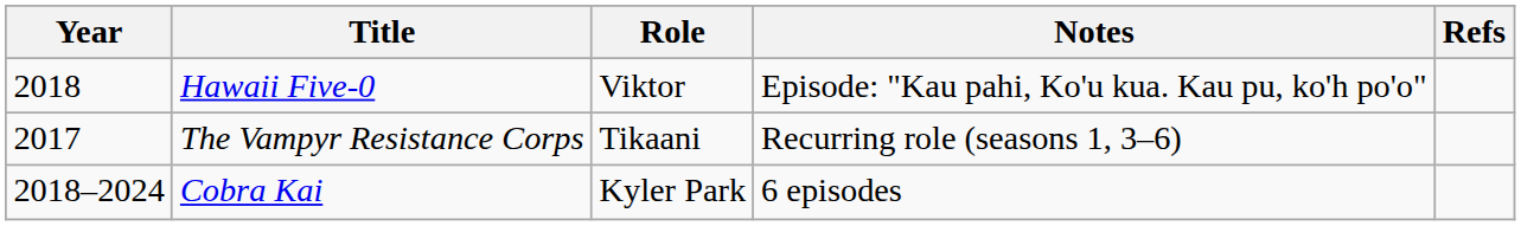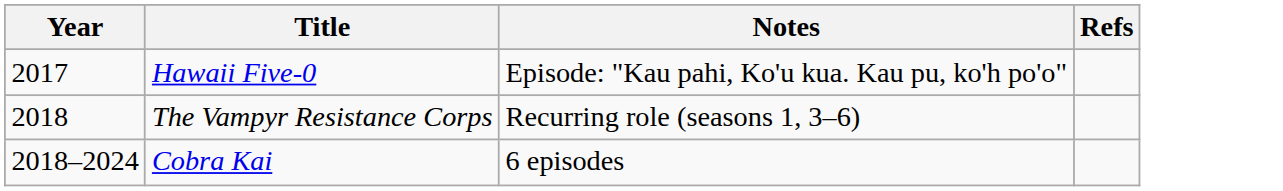- column: Role | Viktor | Tikaani | Kyler Park
Hawaii Five-0 | Year: 2018 -> 2017
The Vampyr Resistance Corps | Year: 2017 -> 2018
